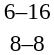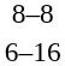rows swapped: 6–16 <-> 8–8
